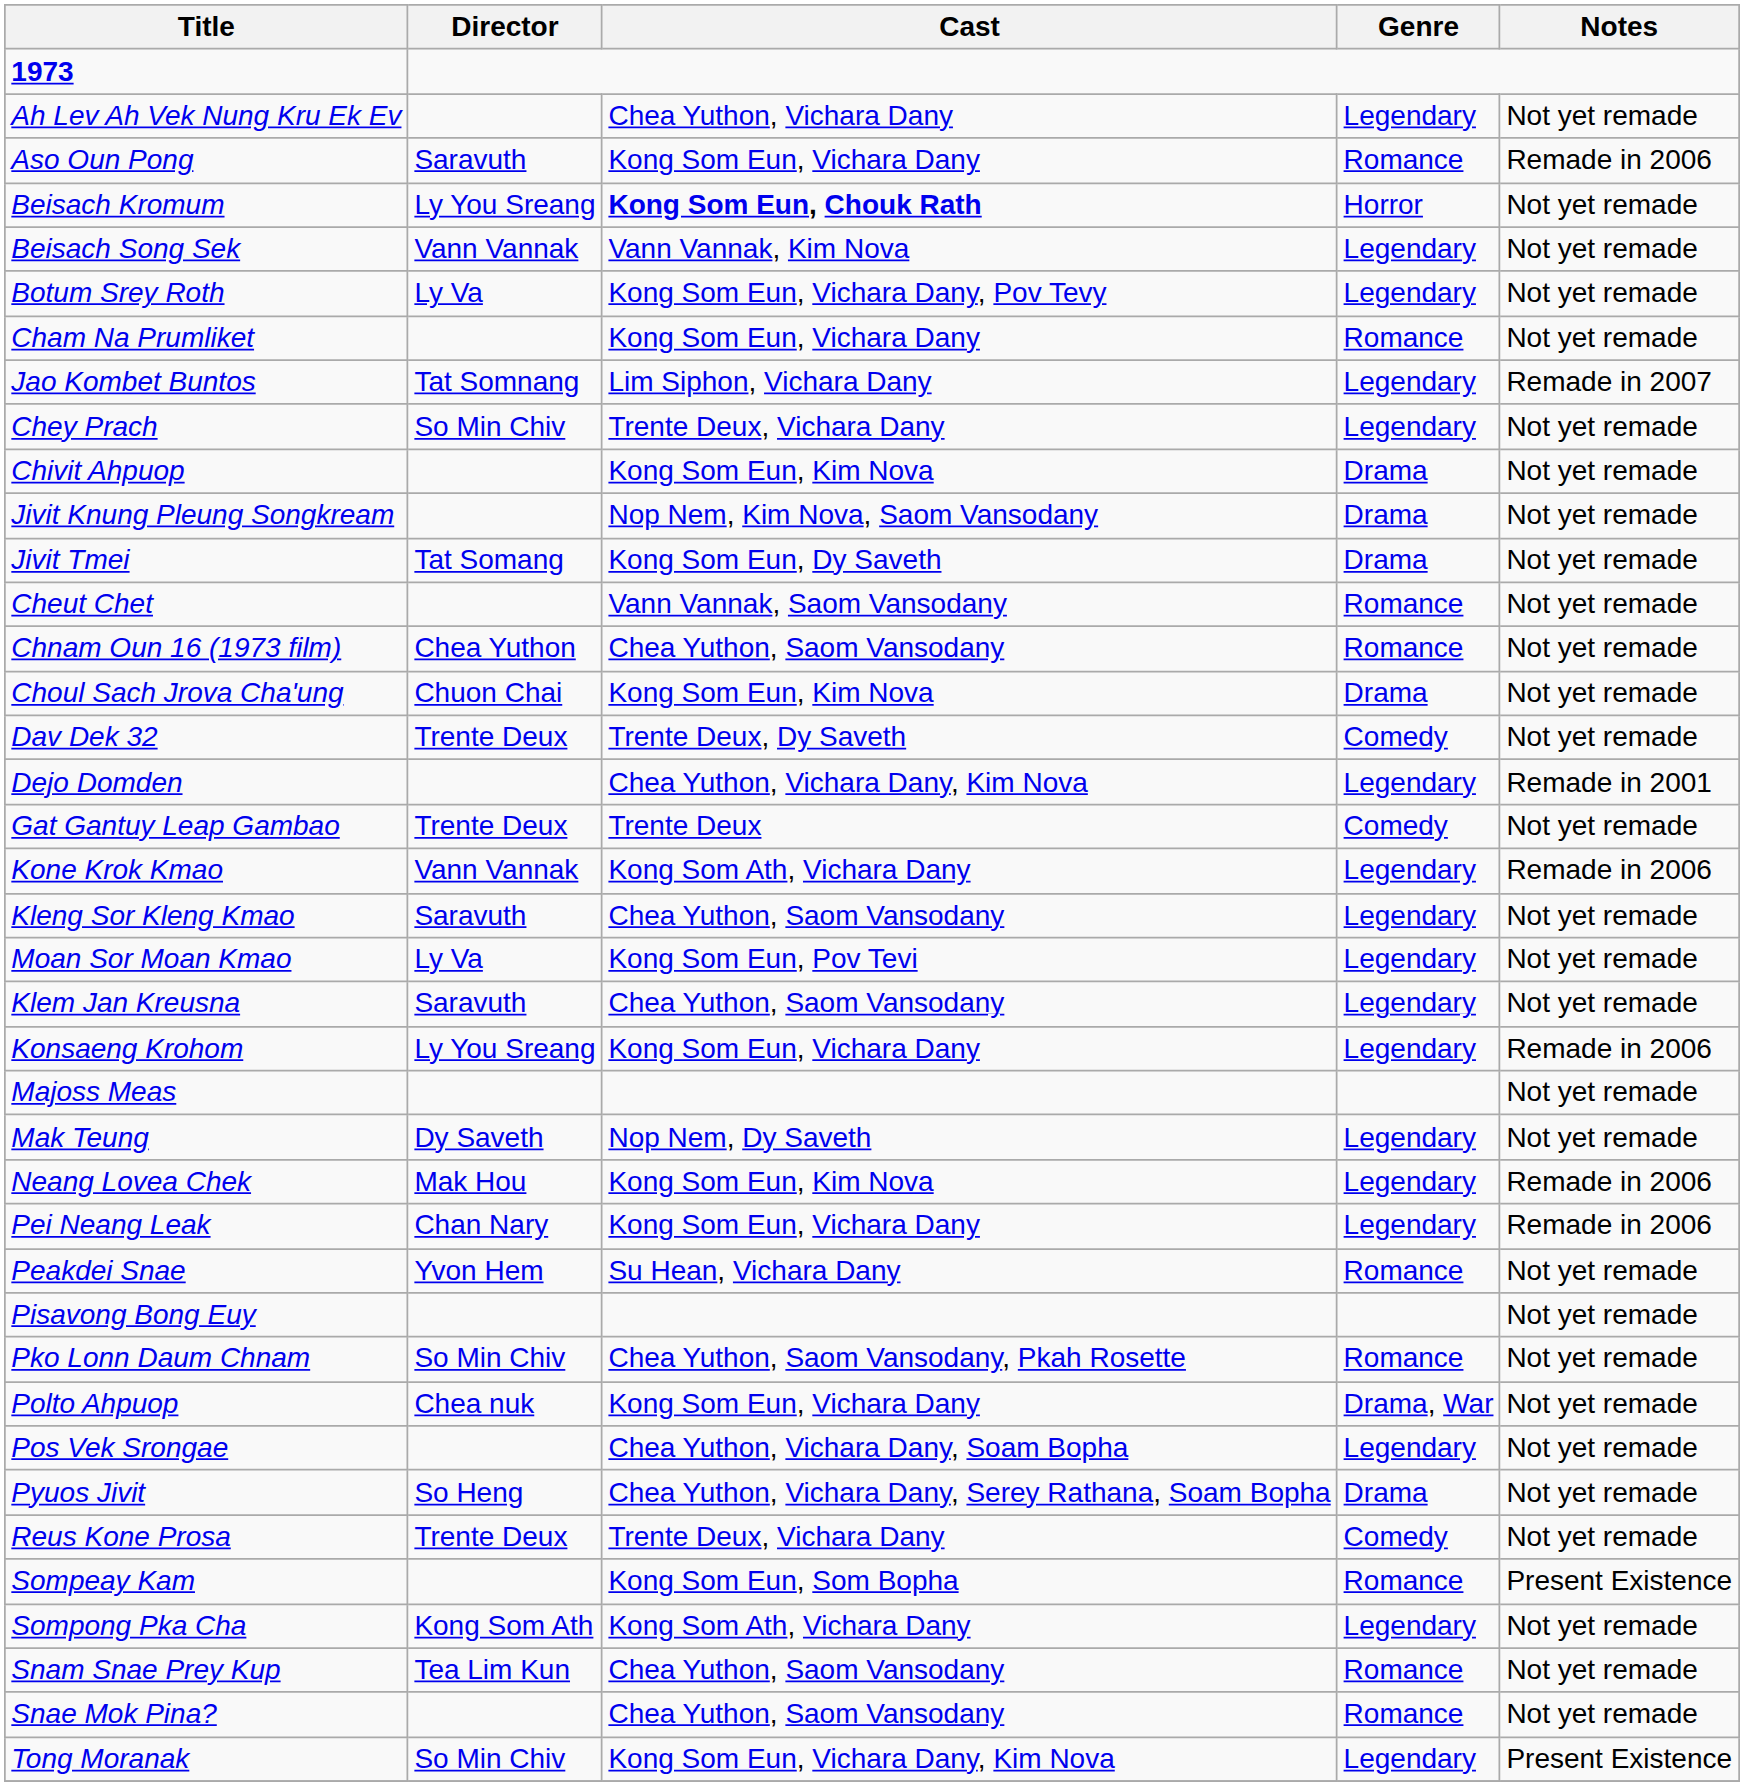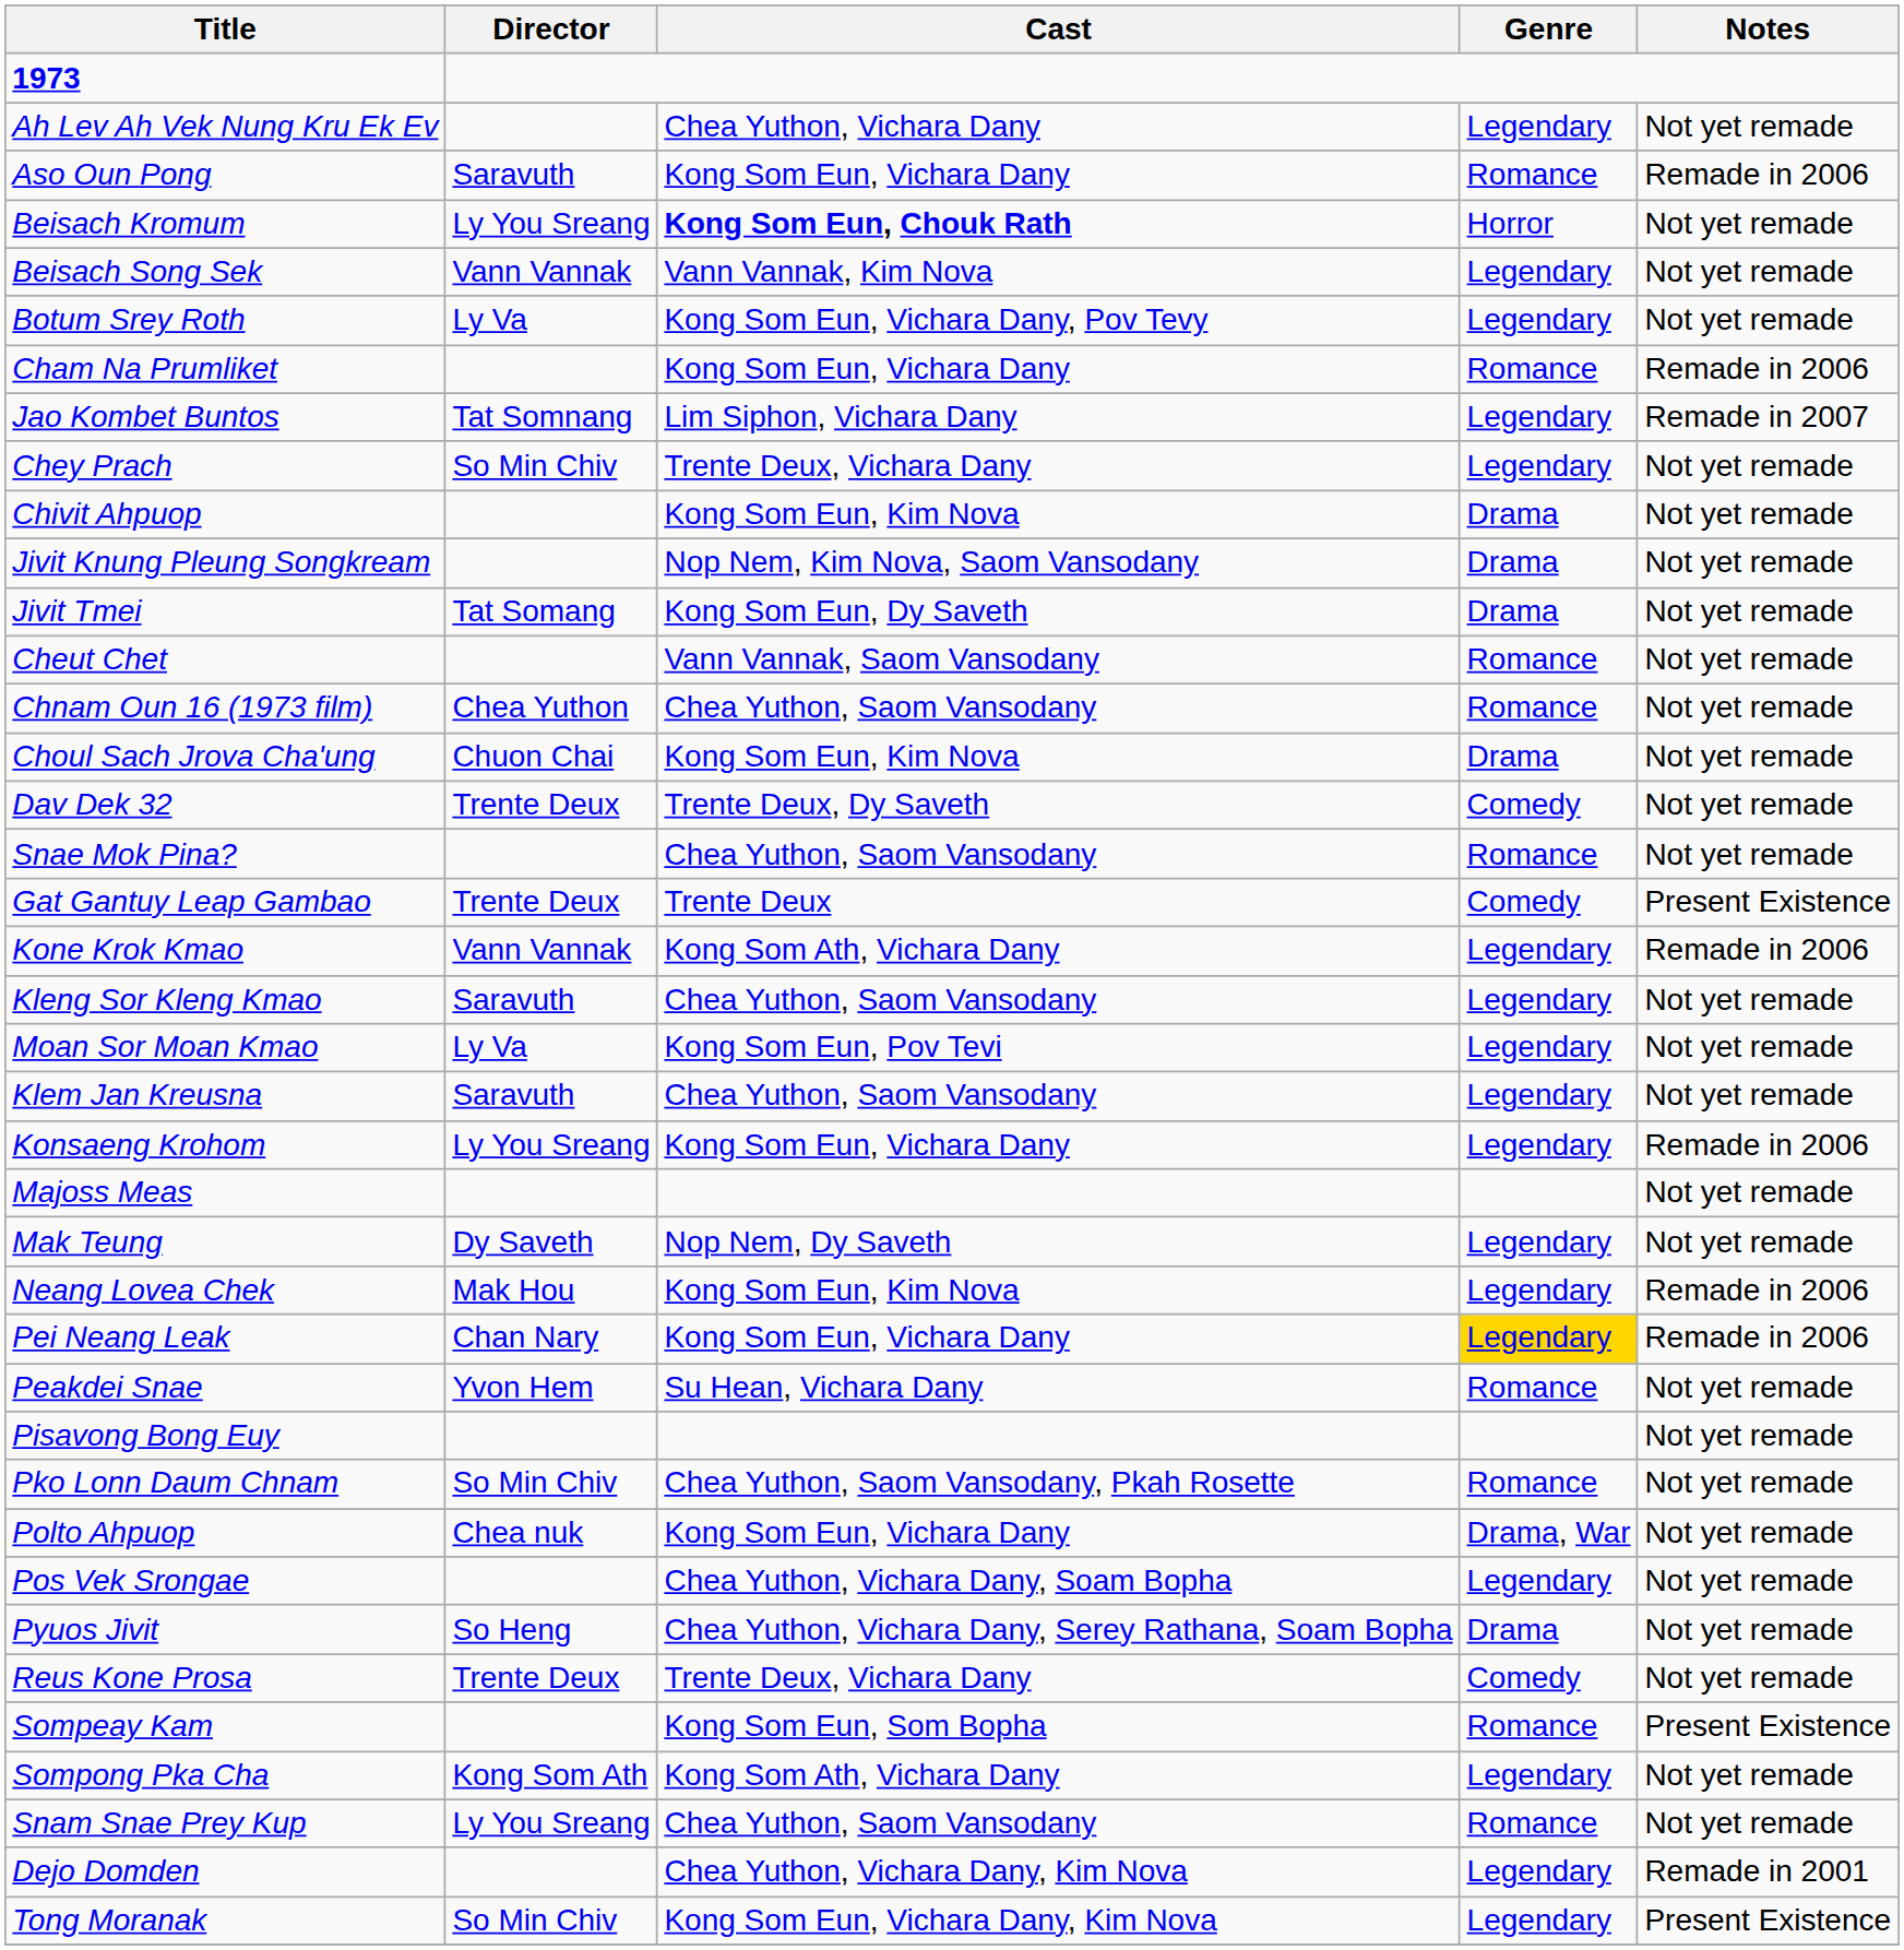Cham Na Prumliket | Notes: Not yet remade -> Remade in 2006
rows swapped: Dejo Domden <-> Snae Mok Pina?
Gat Gantuy Leap Gambao | Notes: Not yet remade -> Present Existence
Pei Neang Leak | Genre: no background -> gold background
Snam Snae Prey Kup | Director: Tea Lim Kun -> Ly You Sreang
